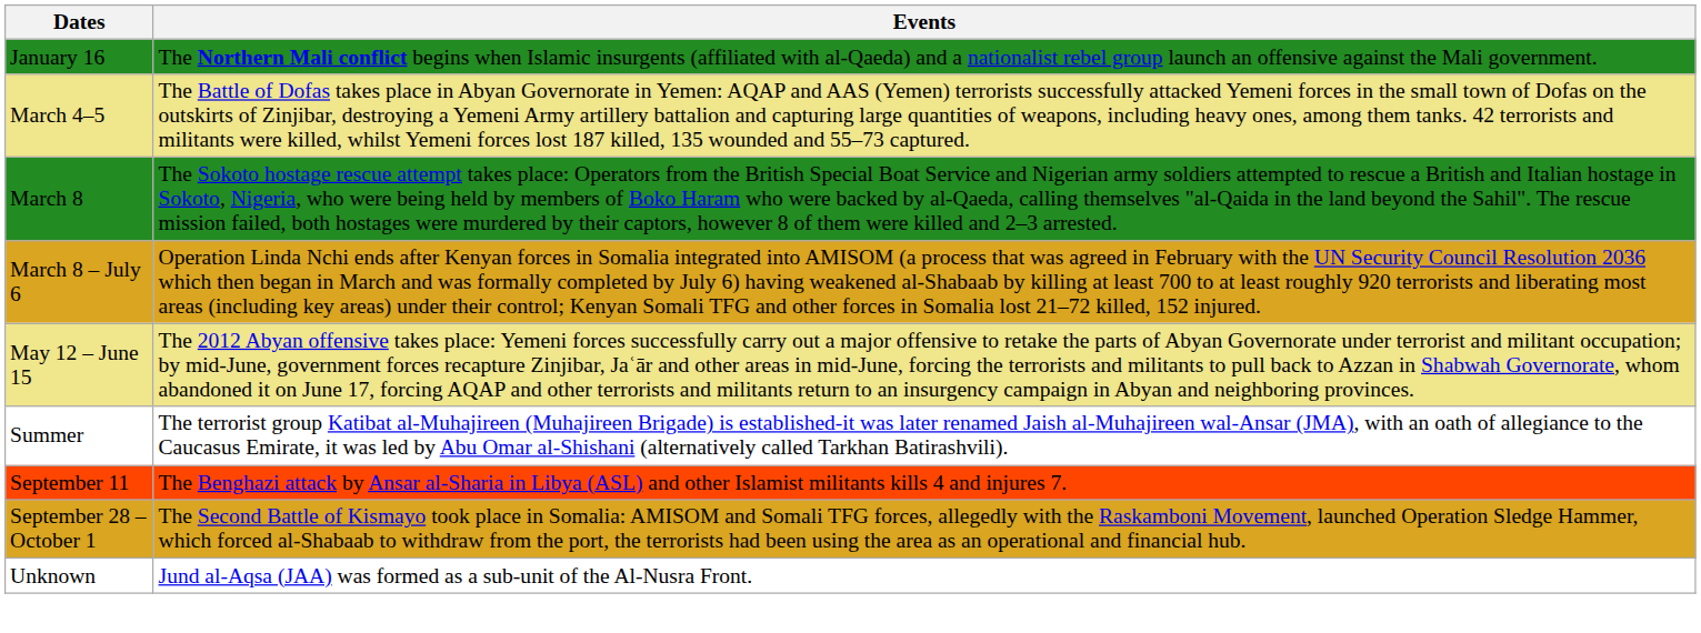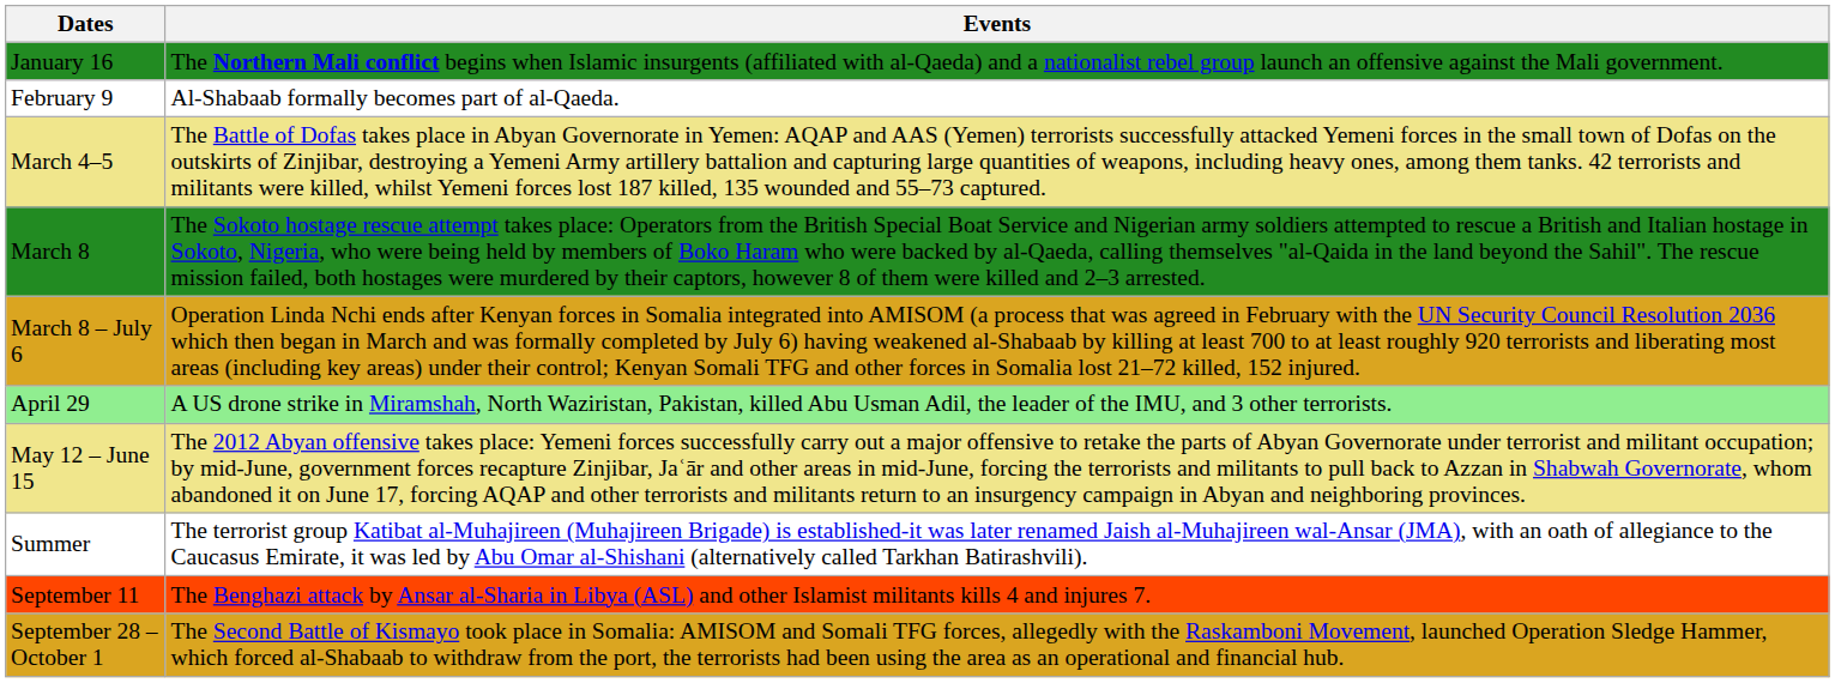+ row: February 9 | Al-Shabaab formally becomes part of al-Qaeda.
+ row: April 29 | A US drone strike in Miramshah, North Waziristan, Pakistan, killed Abu Usman Adil, the leader of the IMU, and 3 other terrorists.
- row: Unknown | Jund al-Aqsa (JAA) was formed as a sub-unit of the Al-Nusra Front.
